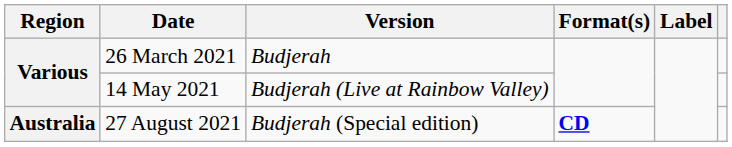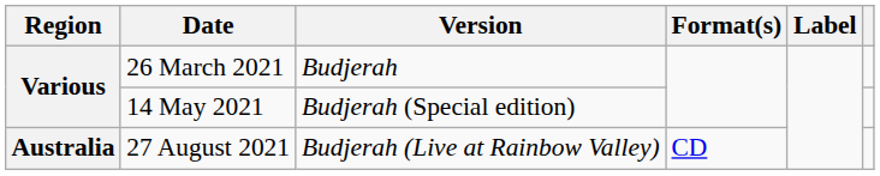14 May 2021 | Version: Budjerah (Live at Rainbow Valley) -> Budjerah (Special edition)
27 August 2021 | Version: Budjerah (Special edition) -> Budjerah (Live at Rainbow Valley)
27 August 2021 | Format(s): bold -> normal
